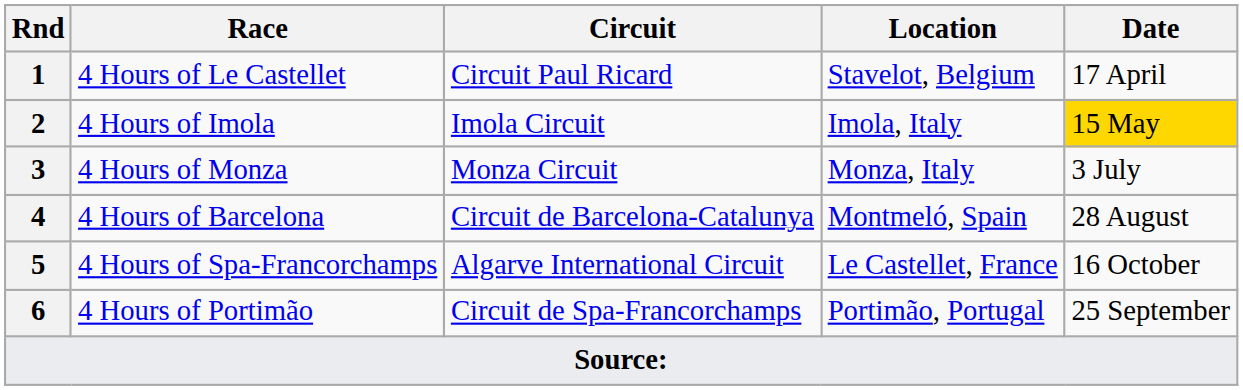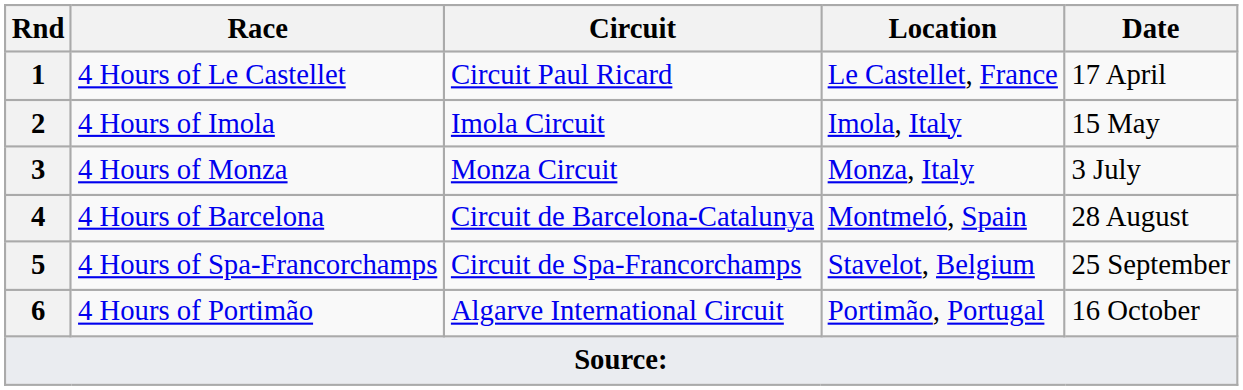4 Hours of Le Castellet | Location: Stavelot, Belgium -> Le Castellet, France
4 Hours of Imola | Date: gold background -> no background
4 Hours of Spa-Francorchamps | Circuit: Algarve International Circuit -> Circuit de Spa-Francorchamps
4 Hours of Spa-Francorchamps | Location: Le Castellet, France -> Stavelot, Belgium
4 Hours of Spa-Francorchamps | Date: 16 October -> 25 September
4 Hours of Portimão | Circuit: Circuit de Spa-Francorchamps -> Algarve International Circuit
4 Hours of Portimão | Date: 25 September -> 16 October
